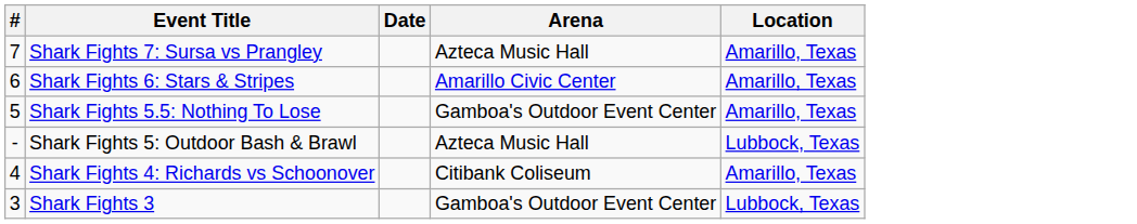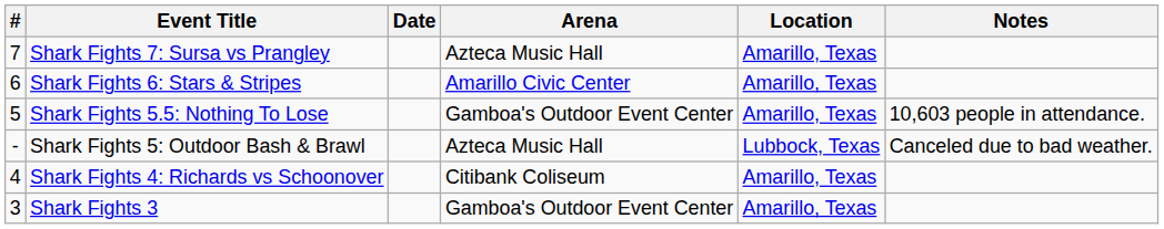+ column: Notes | 10,603 people in attendance. | Canceled due to bad weather.
Shark Fights 3 | Location: Lubbock, Texas -> Amarillo, Texas
